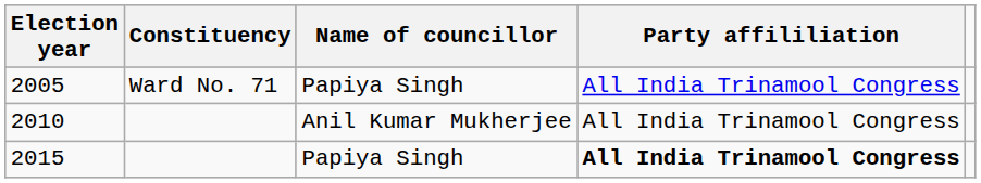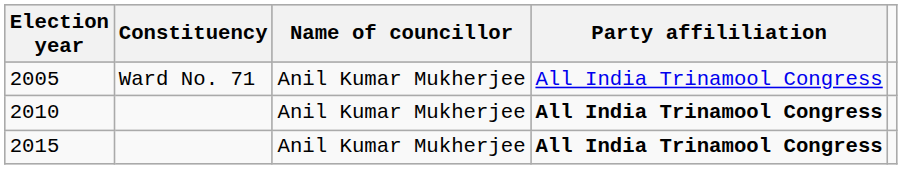2005 | Name of councillor: Papiya Singh -> Anil Kumar Mukherjee
2010 | Party affililiation: normal -> bold
2015 | Name of councillor: Papiya Singh -> Anil Kumar Mukherjee
